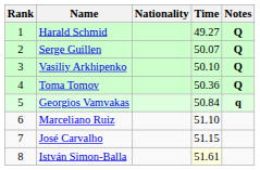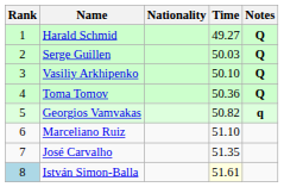Serge Guillen | Time: 50.07 -> 50.03
Georgios Vamvakas | Time: 50.84 -> 50.82
José Carvalho | Time: 51.15 -> 51.35
István Simon-Balla | Rank: no background -> lightblue background
